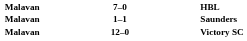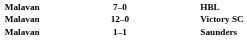rows swapped: Saunders <-> Victory SC
